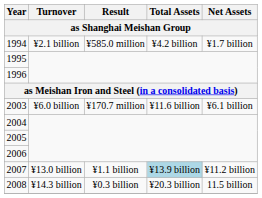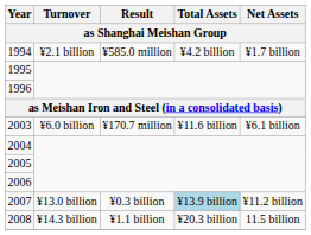2007 | Result: ¥1.1 billion -> ¥0.3 billion
2008 | Result: ¥0.3 billion -> ¥1.1 billion
